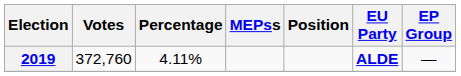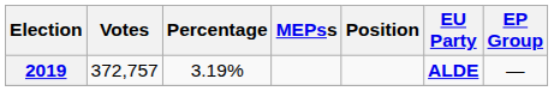2019 | Votes: 372,760 -> 372,757
2019 | Percentage: 4.11% -> 3.19%
